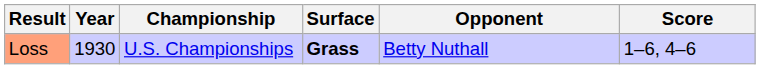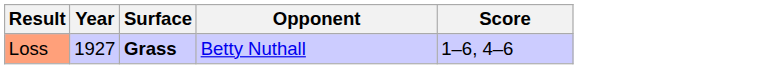- column: Championship | U.S. Championships
Loss | Year: 1930 -> 1927
